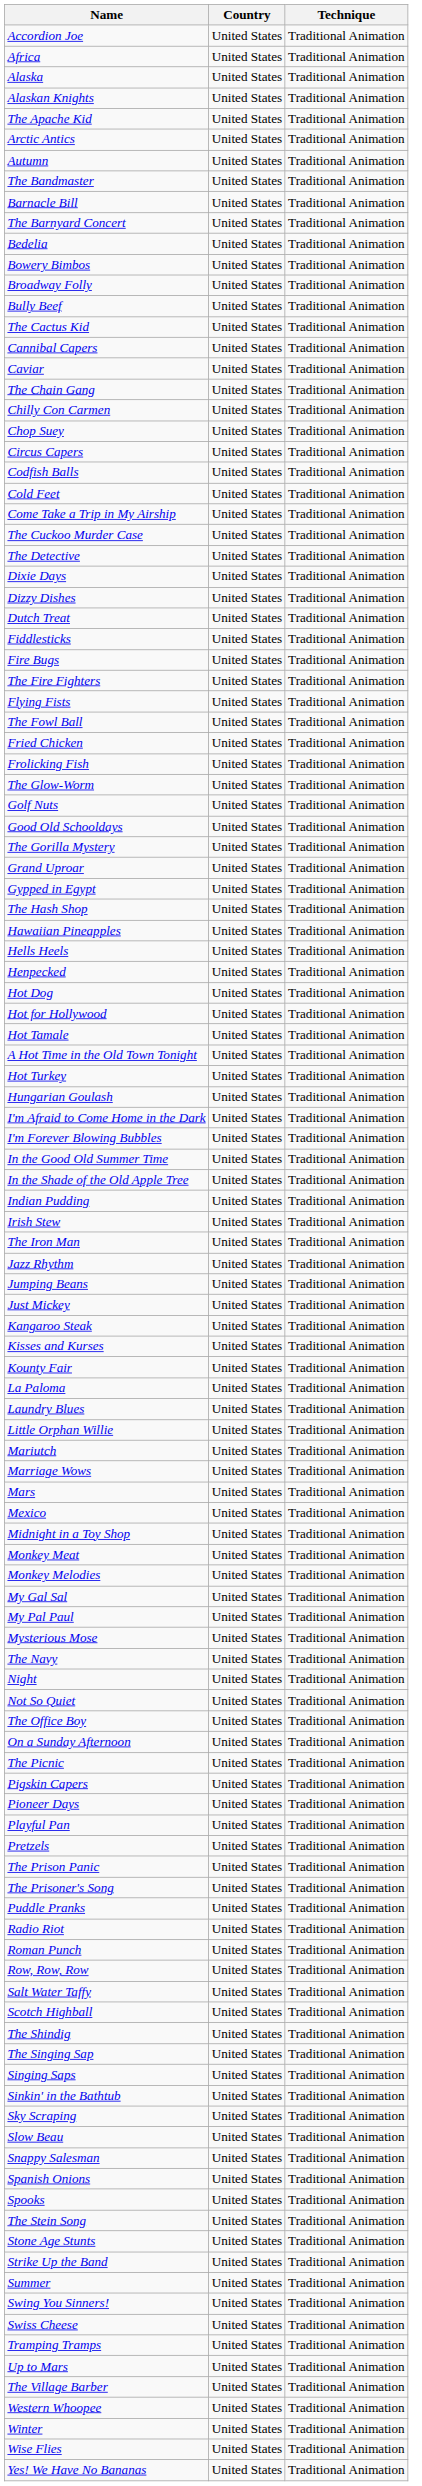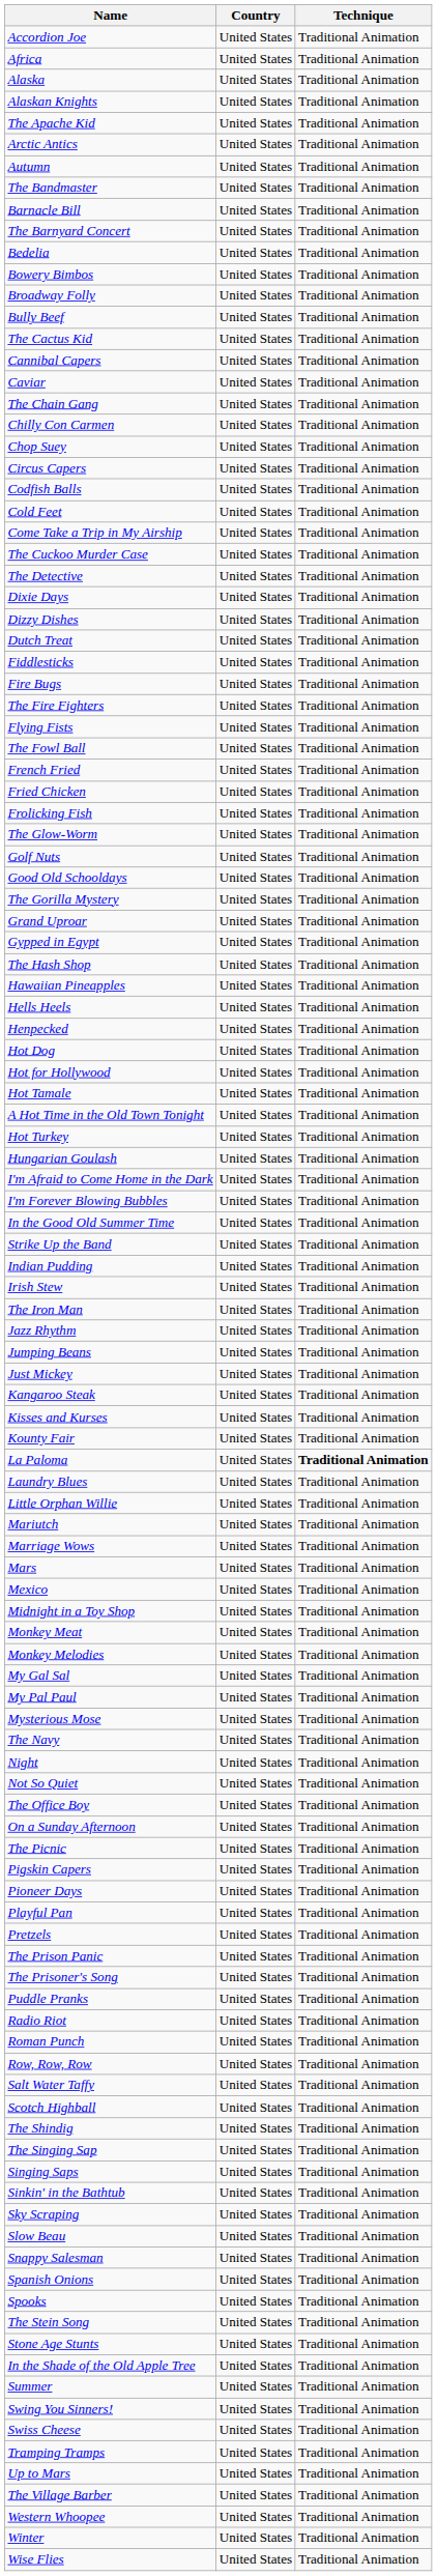+ row: French Fried | United States | Traditional Animation
rows swapped: In the Shade of the Old Apple Tree <-> Strike Up the Band
La Paloma | Technique: normal -> bold
- row: Yes! We Have No Bananas | United States | Traditional Animation
